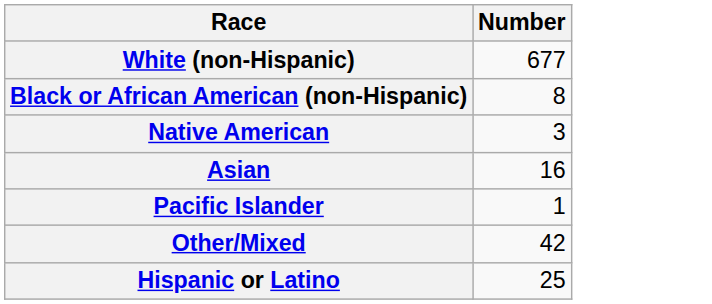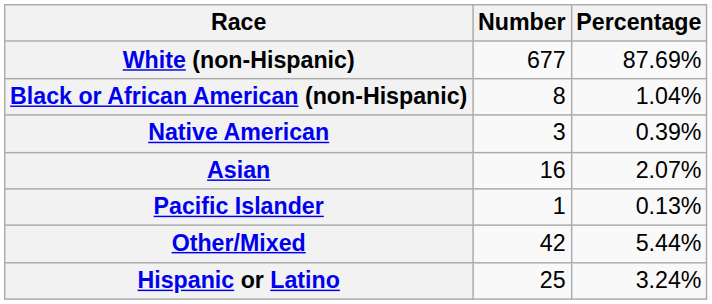+ column: Percentage | 87.69% | 1.04% | 0.39% | 2.07% | 0.13% | 5.44% | 3.24%
